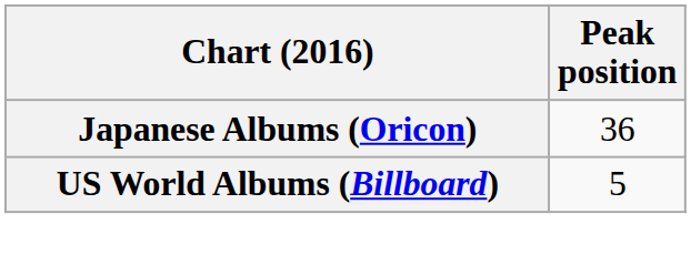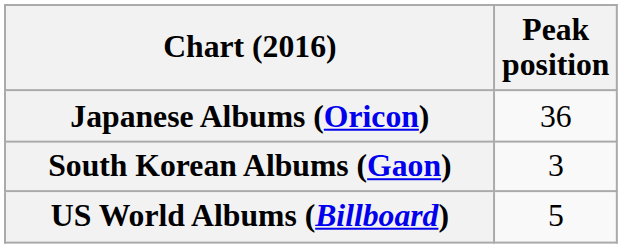+ row: South Korean Albums (Gaon) | 3
